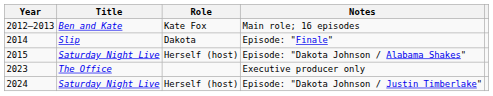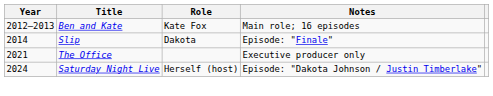- row: 2015 | Saturday Night Live | Herself (host) | Episode: "Dakota Johnson / Alabama Shakes"
Executive producer only | Year: 2023 -> 2021
